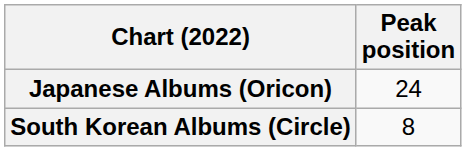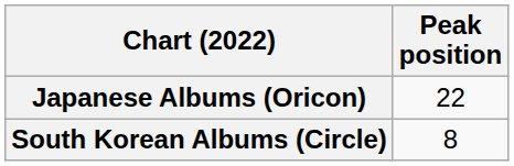Japanese Albums (Oricon) | Peak position: 24 -> 22
